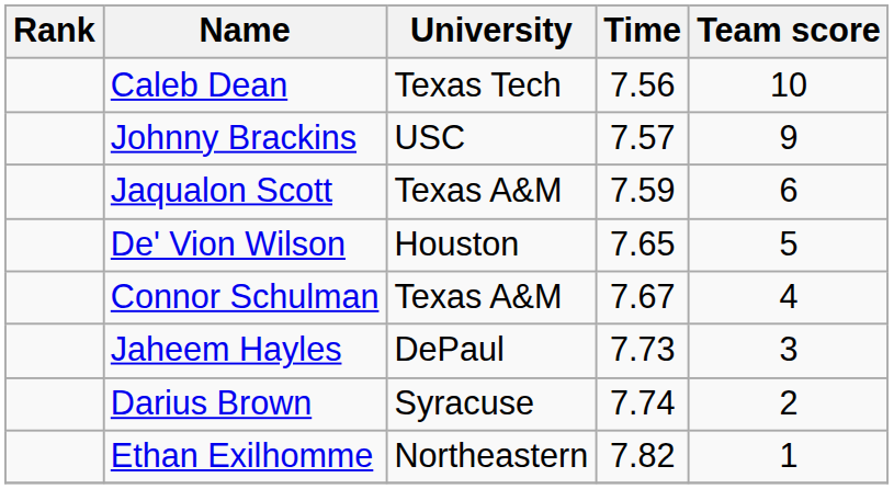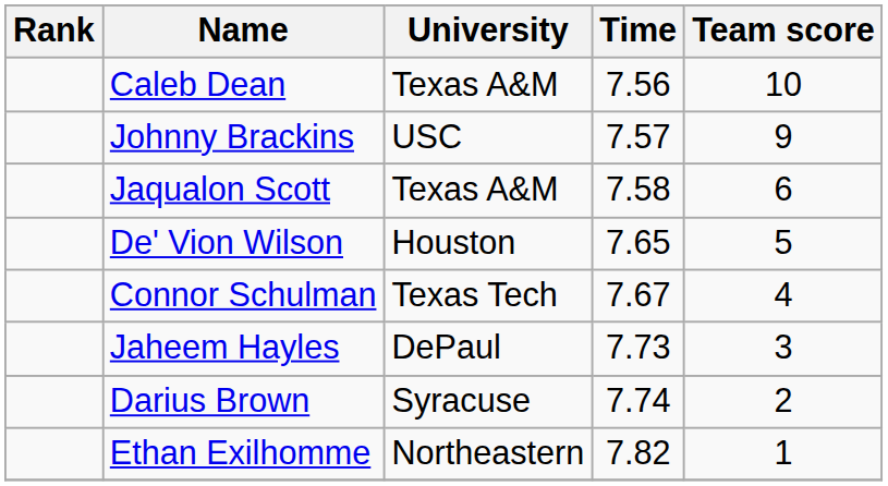Caleb Dean | University: Texas Tech -> Texas A&M
Jaqualon Scott | Time: 7.59 -> 7.58
Connor Schulman | University: Texas A&M -> Texas Tech
